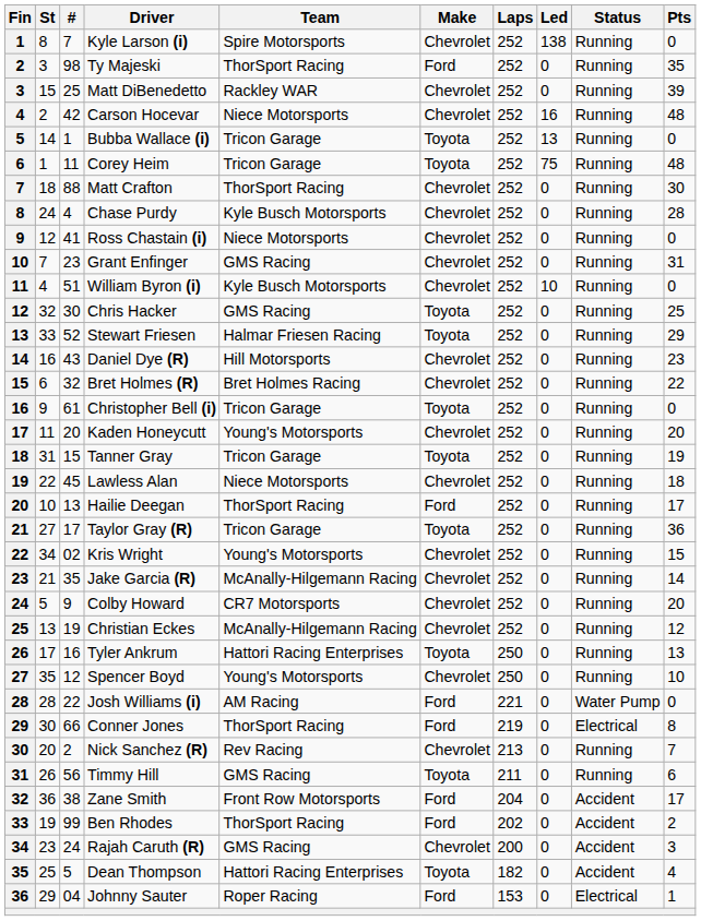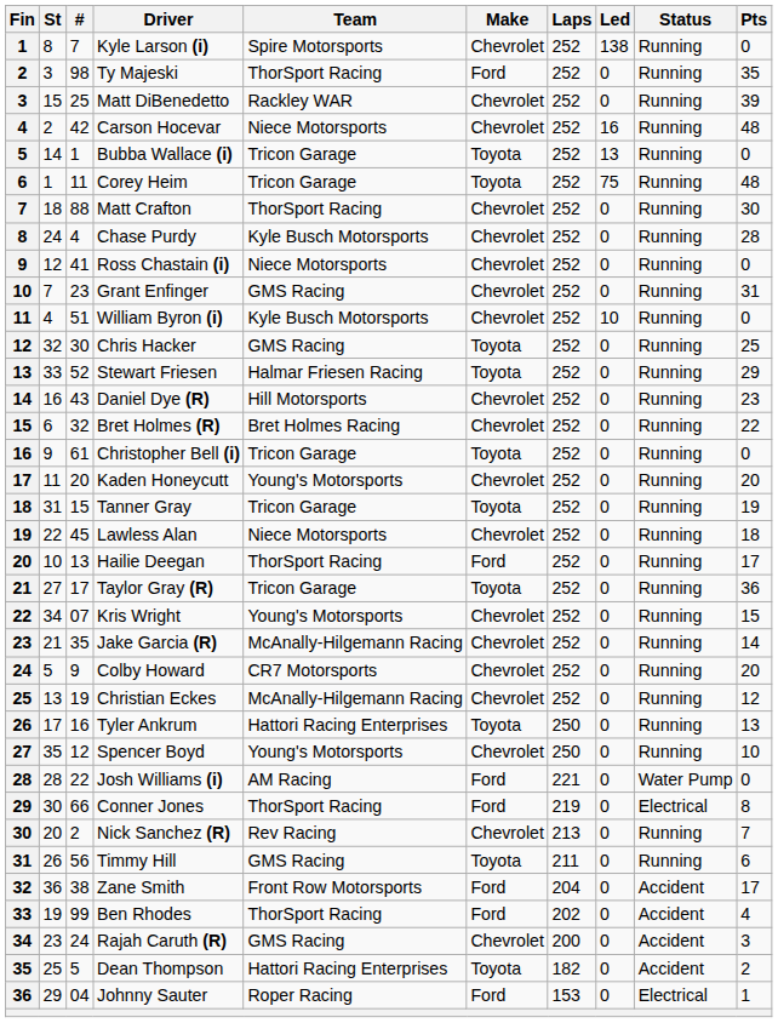Kris Wright | #: 02 -> 07
Ben Rhodes | Pts: 2 -> 4
Dean Thompson | Pts: 4 -> 2
